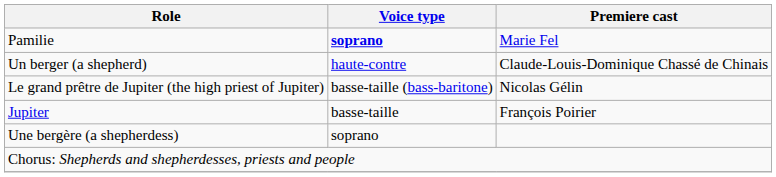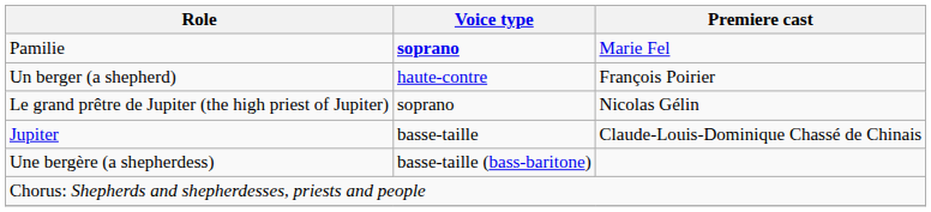Un berger (a shepherd) | Premiere cast: Claude-Louis-Dominique Chassé de Chinais -> François Poirier
Le grand prêtre de Jupiter (the high priest of Jupiter) | Voice type: basse-taille (bass-baritone) -> soprano
Jupiter | Premiere cast: François Poirier -> Claude-Louis-Dominique Chassé de Chinais
Une bergère (a shepherdess) | Voice type: soprano -> basse-taille (bass-baritone)
